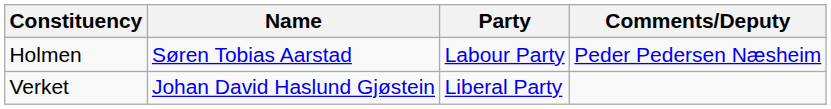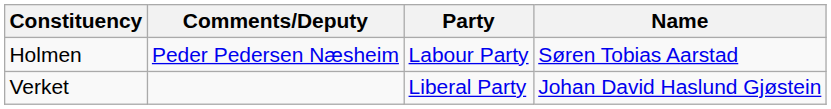columns swapped: Name <-> Comments/Deputy
